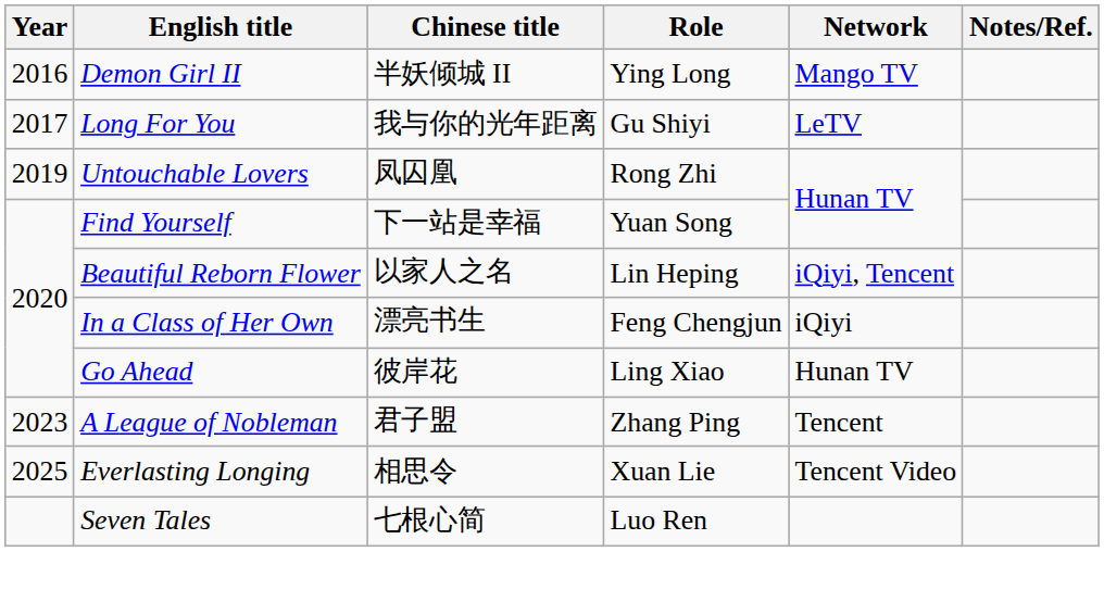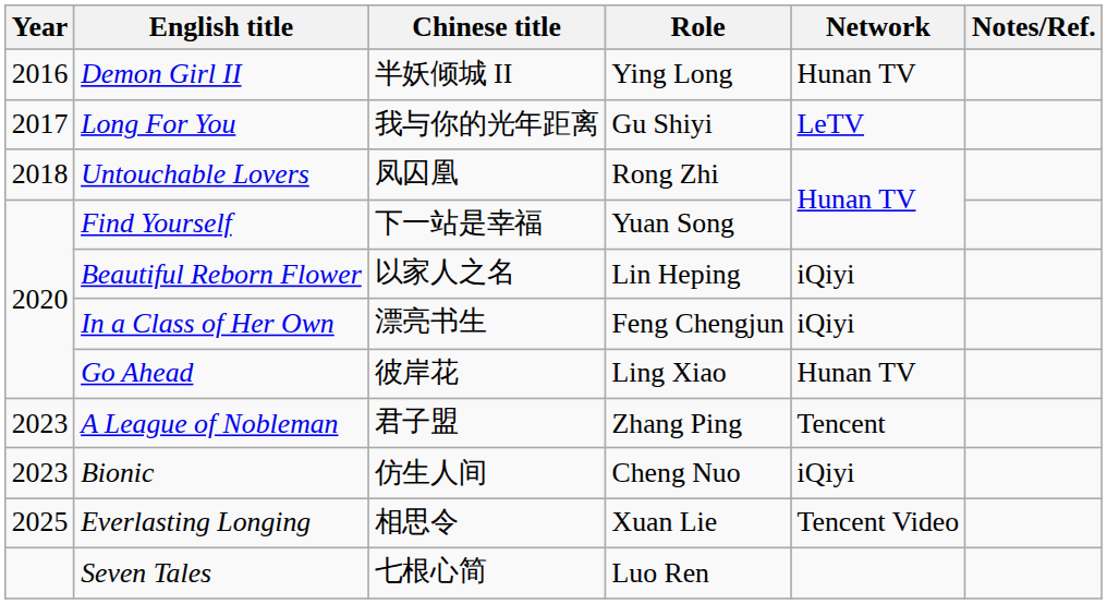Demon Girl II | Network: Mango TV -> Hunan TV
Untouchable Lovers | Year: 2019 -> 2018
Beautiful Reborn Flower | Network: iQiyi, Tencent -> iQiyi
+ row: 2023 | Bionic | 仿生人间 | Cheng Nuo | iQiyi
